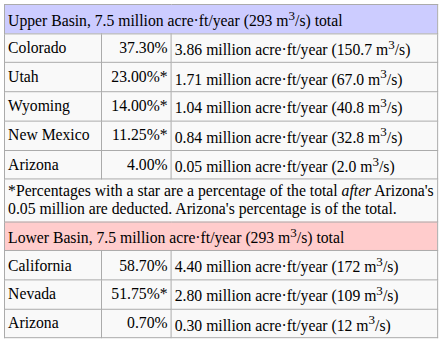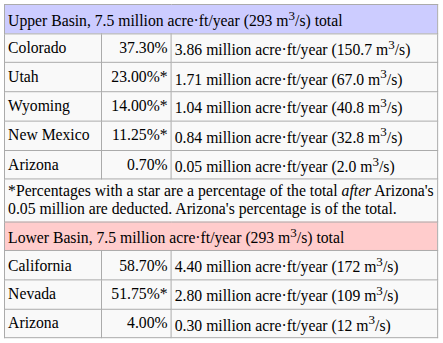0.05 million acre·ft/year (2.0 m3/s) | column 2: 4.00% -> 0.70%
0.30 million acre·ft/year (12 m3/s) | column 2: 0.70% -> 4.00%
